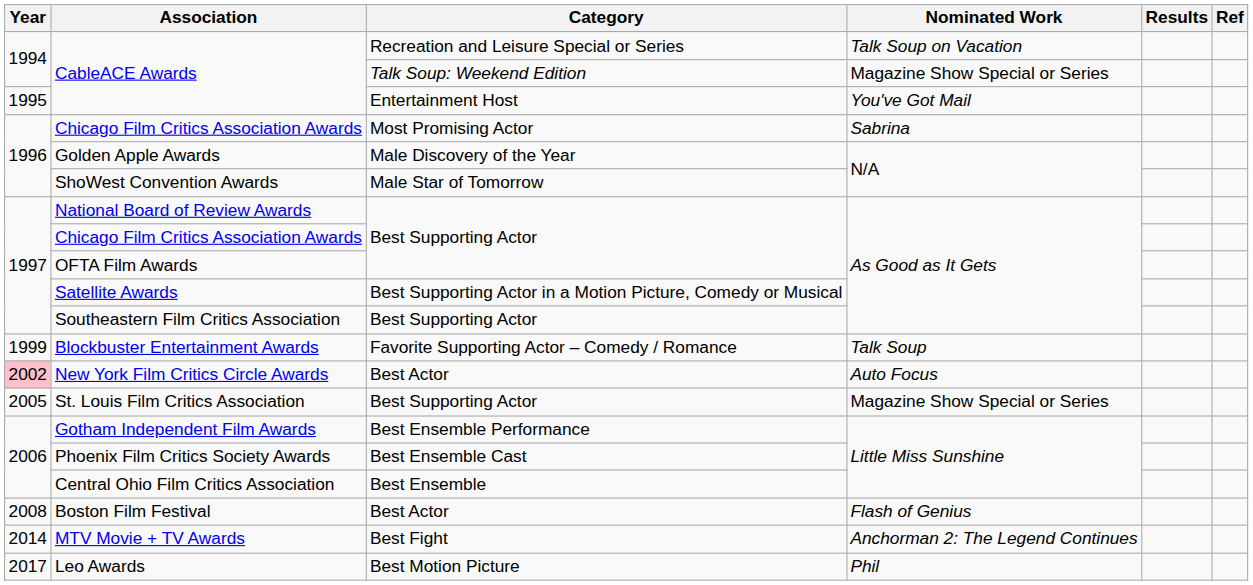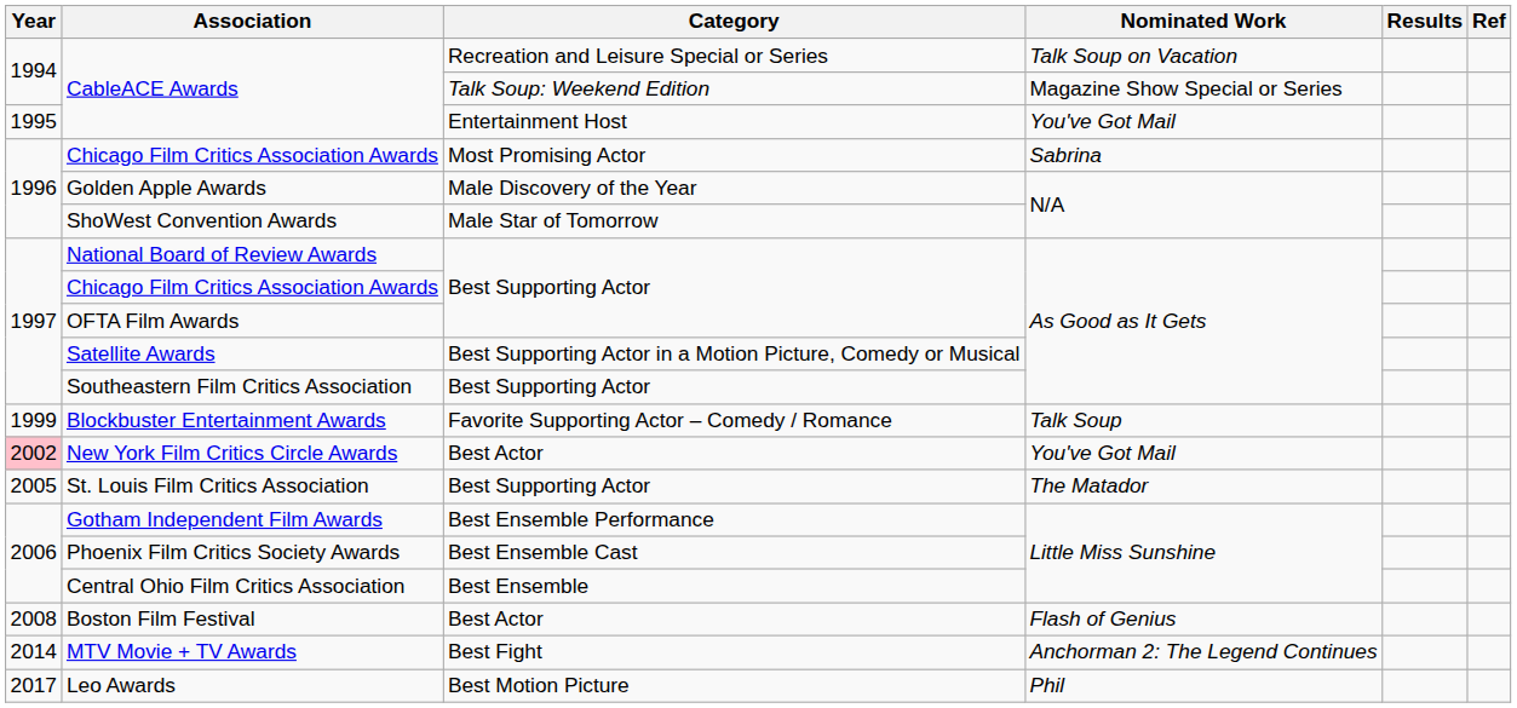New York Film Critics Circle Awards | Nominated Work: Auto Focus -> You've Got Mail
St. Louis Film Critics Association | Nominated Work: Magazine Show Special or Series -> The Matador
